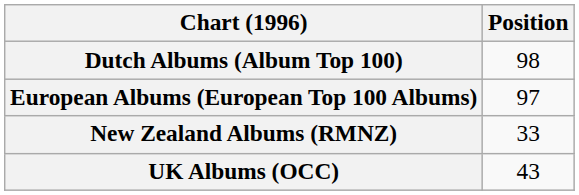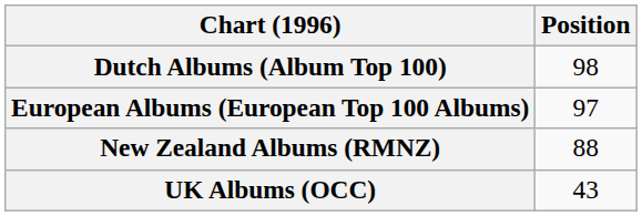New Zealand Albums (RMNZ) | Position: 33 -> 88
